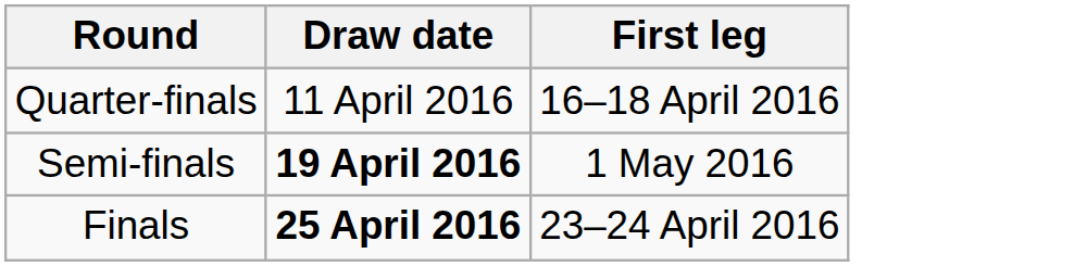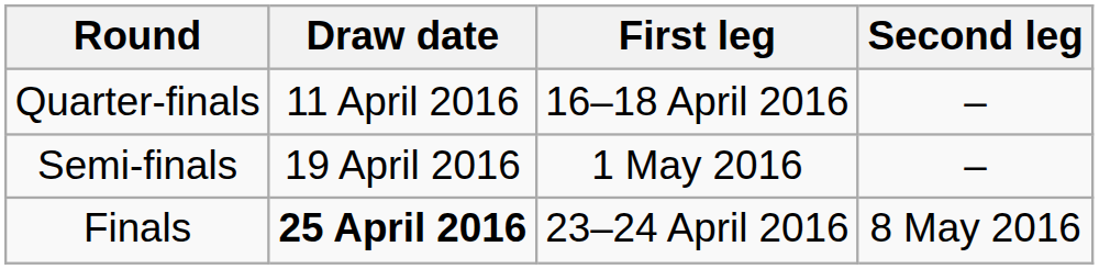+ column: Second leg | – | – | 8 May 2016
Semi-finals | Draw date: bold -> normal
